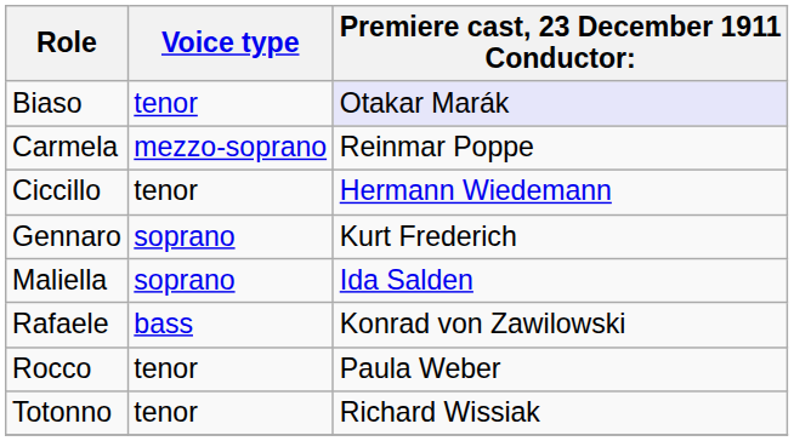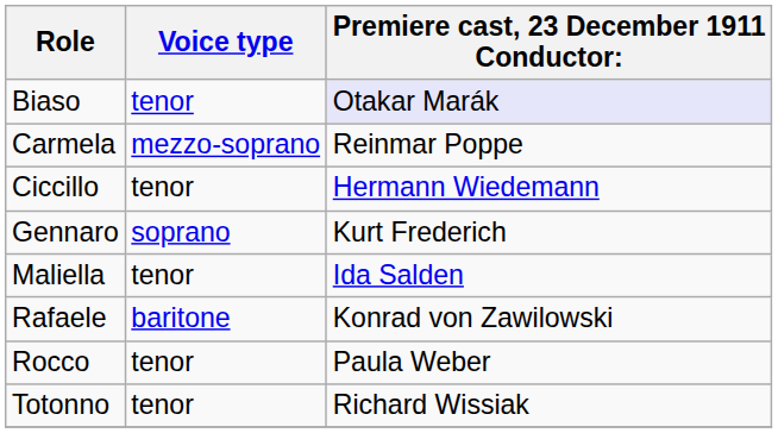Maliella | Voice type: soprano -> tenor
Rafaele | Voice type: bass -> baritone
